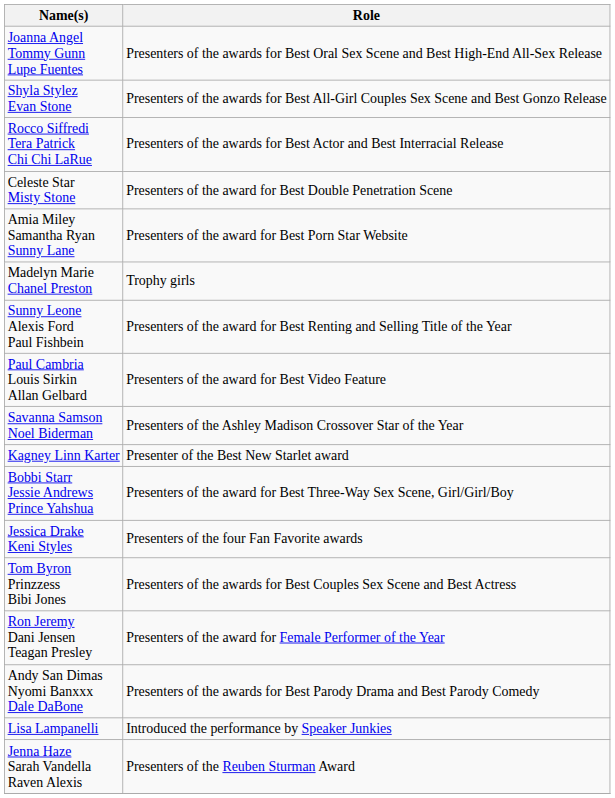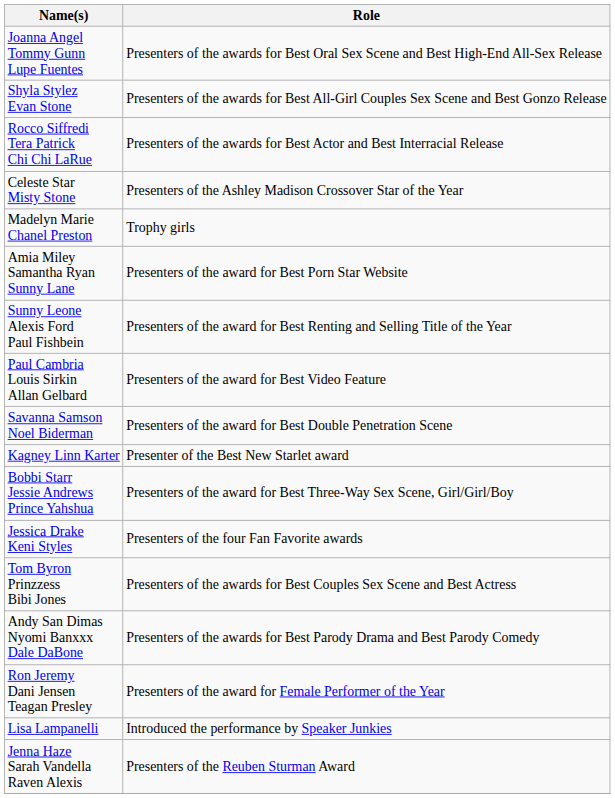Celeste Star Misty Stone | Role: Presenters of the award for Best Double Penetration Scene -> Presenters of the Ashley Madison Crossover Star of the Year
rows swapped: Amia Miley Samantha Ryan Sunny Lane <-> Madelyn Marie Chanel Preston
Savanna Samson Noel Biderman | Role: Presenters of the Ashley Madison Crossover Star of the Year -> Presenters of the award for Best Double Penetration Scene
rows swapped: Andy San Dimas Nyomi Banxxx Dale DaBone <-> Ron Jeremy Dani Jensen Teagan Presley
